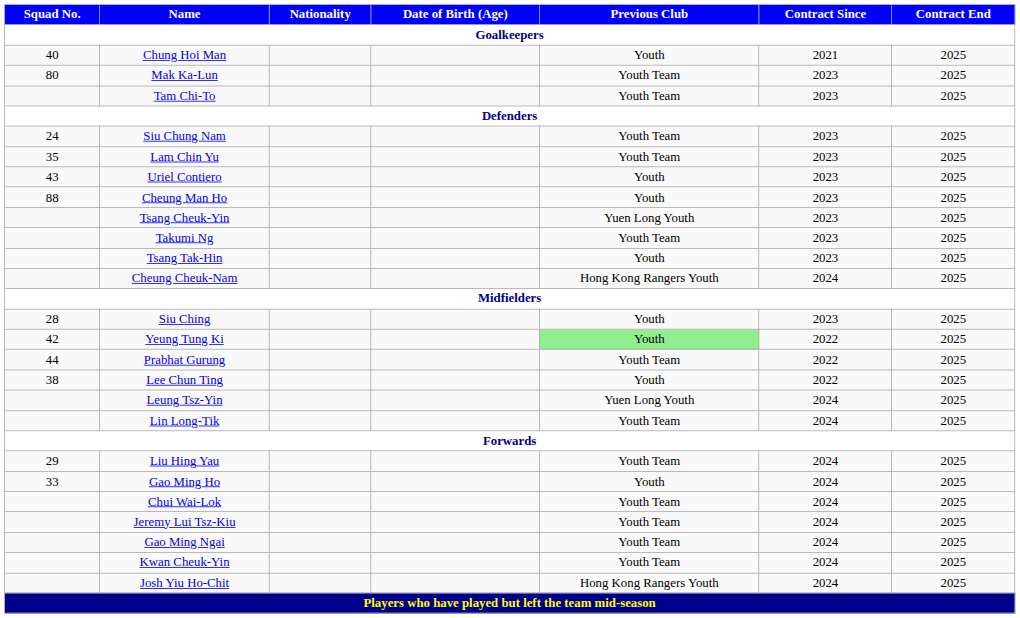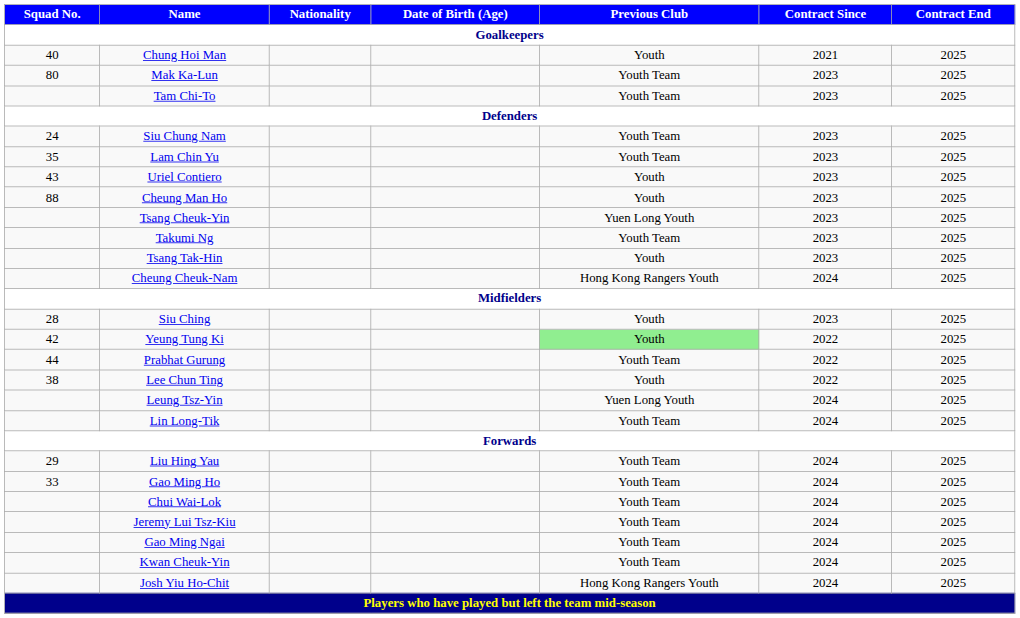Gao Ming Ho | Previous Club: Youth -> Youth Team
